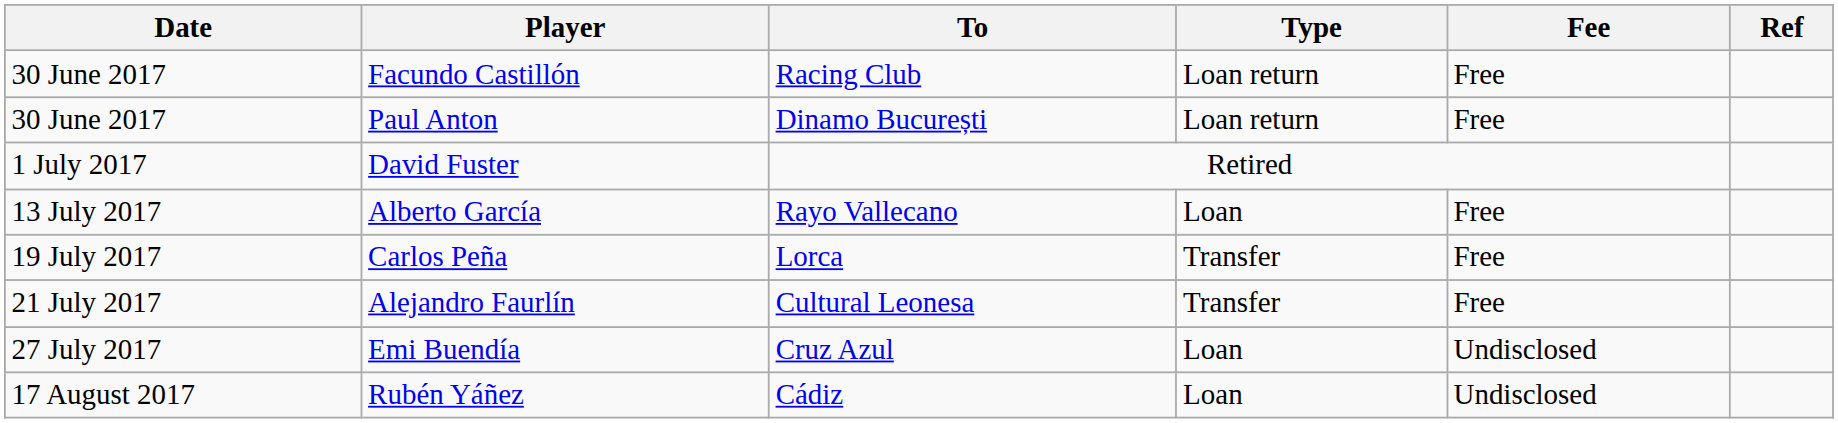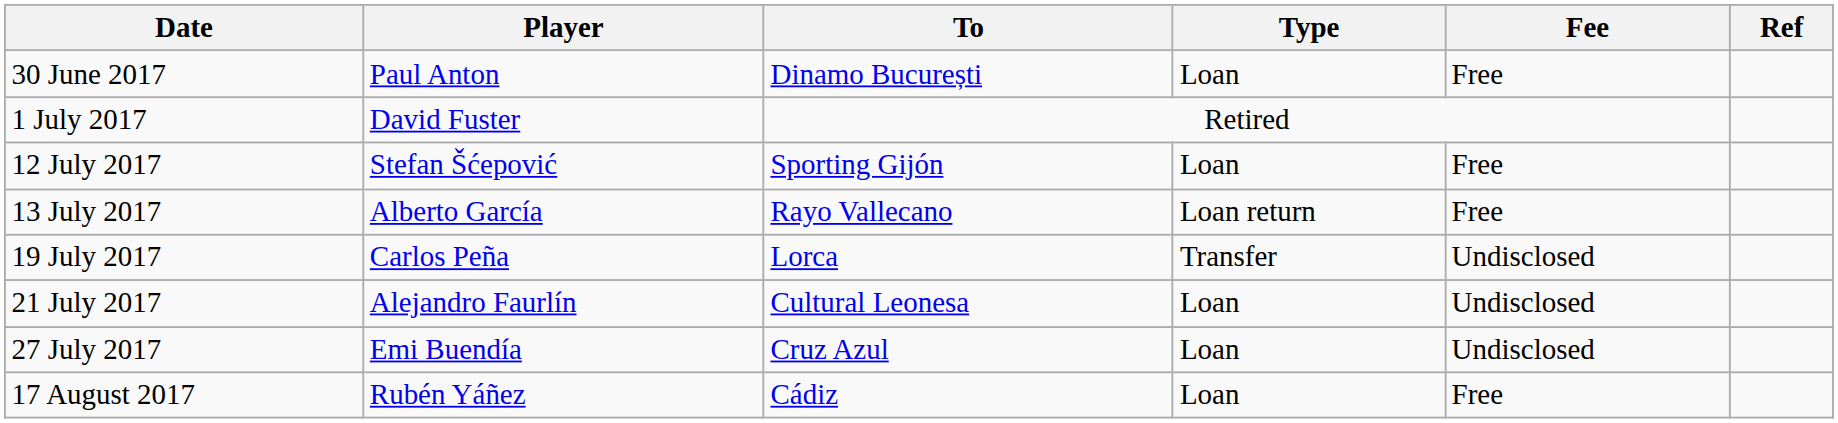- row: 30 June 2017 | Facundo Castillón | Racing Club | Loan return | Free
Paul Anton | Type: Loan return -> Loan
+ row: 12 July 2017 | Stefan Šćepović | Sporting Gijón | Loan | Free
Alberto García | Type: Loan -> Loan return
Carlos Peña | Fee: Free -> Undisclosed
Alejandro Faurlín | Type: Transfer -> Loan
Alejandro Faurlín | Fee: Free -> Undisclosed
Rubén Yáñez | Fee: Undisclosed -> Free
